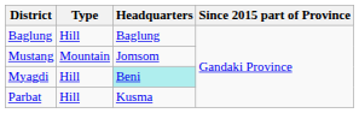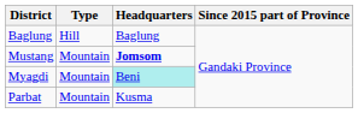Mustang | Headquarters: normal -> bold
Myagdi | Type: Hill -> Mountain
Parbat | Type: Hill -> Mountain
